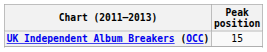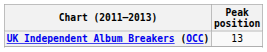UK Independent Album Breakers (OCC) | Peak position: 15 -> 13
